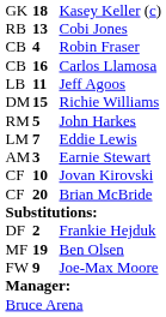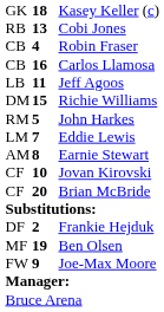Earnie Stewart | column 2: 3 -> 8
